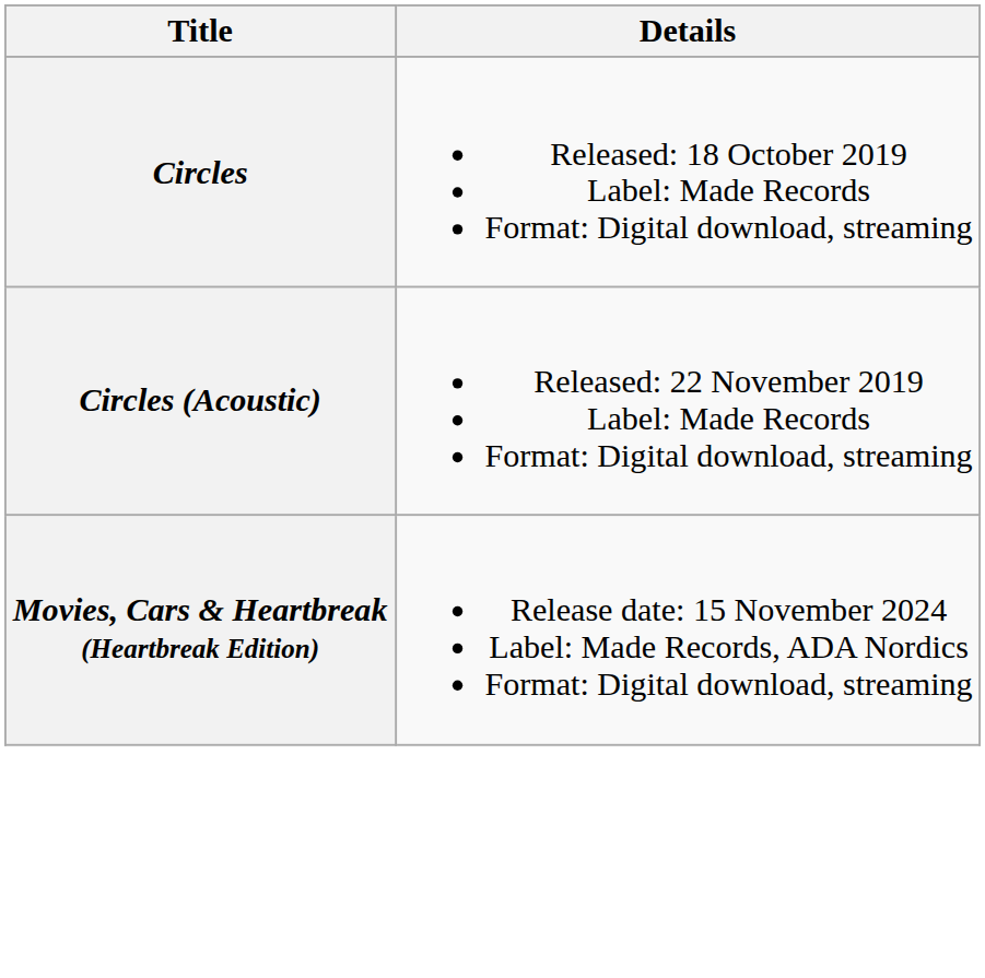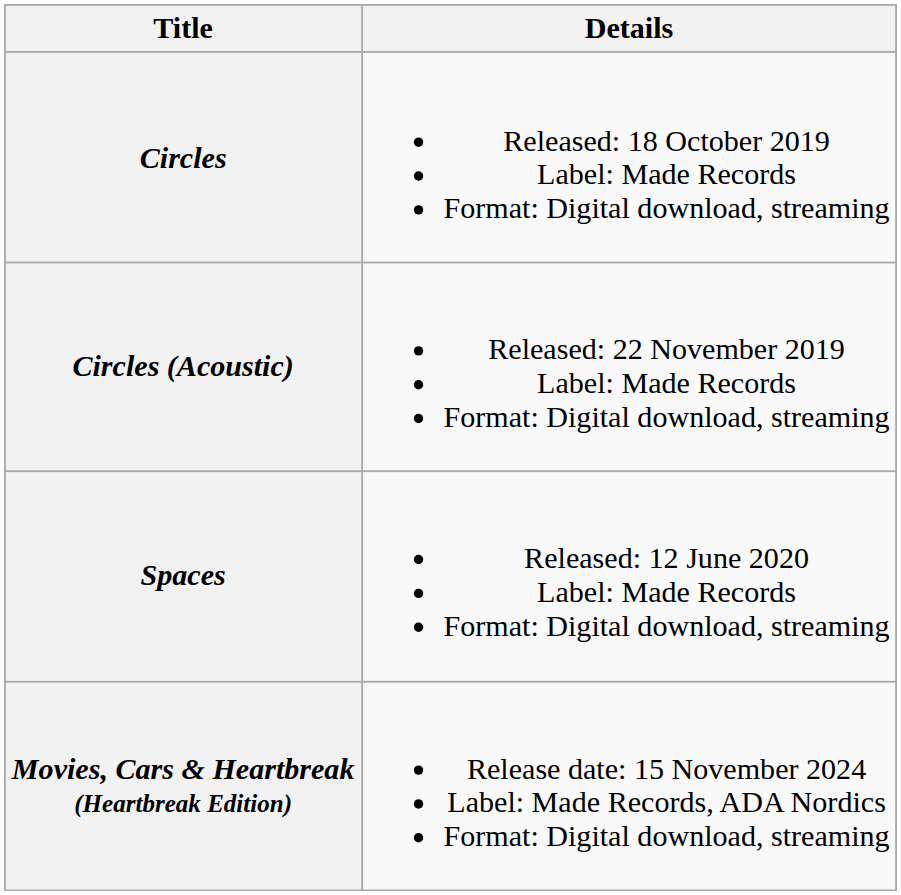+ row: Spaces | Released: 12 June 2020 Label: Made Records Format: Digital download, streaming
